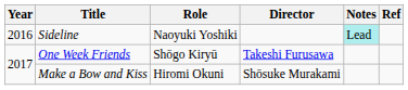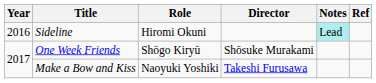Sideline | Role: Naoyuki Yoshiki -> Hiromi Okuni
One Week Friends | Director: Takeshi Furusawa -> Shōsuke Murakami
Make a Bow and Kiss | Role: Hiromi Okuni -> Naoyuki Yoshiki
Make a Bow and Kiss | Director: Shōsuke Murakami -> Takeshi Furusawa
